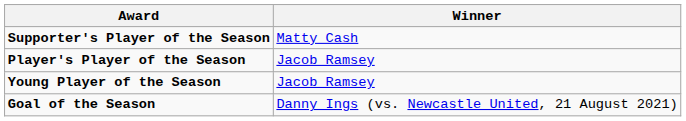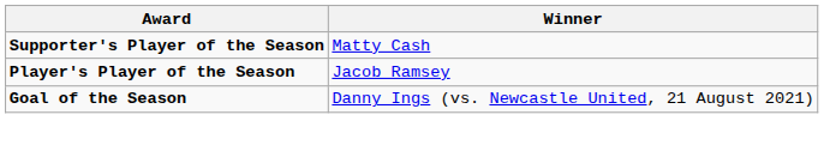- row: Young Player of the Season | Jacob Ramsey
